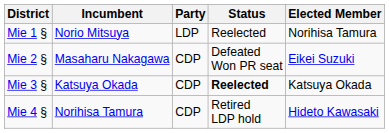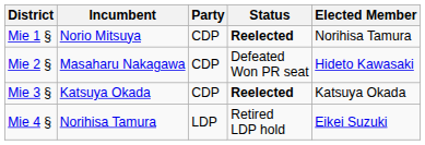Mie 1 § | Party: LDP -> CDP
Mie 1 § | Status: normal -> bold
Mie 2 § | Elected Member: Eikei Suzuki -> Hideto Kawasaki
Mie 4 § | Party: CDP -> LDP
Mie 4 § | Elected Member: Hideto Kawasaki -> Eikei Suzuki
